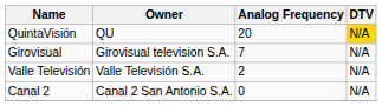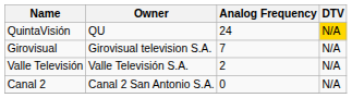QuintaVisión | Analog Frequency: 20 -> 24
